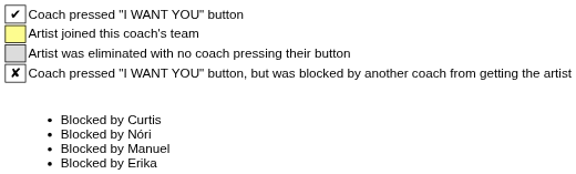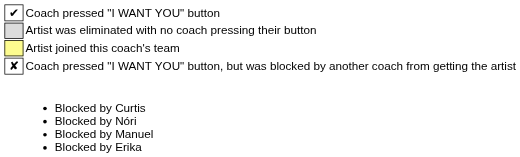rows swapped: Artist joined this coach's team <-> Artist was eliminated with no coach pressing their button
